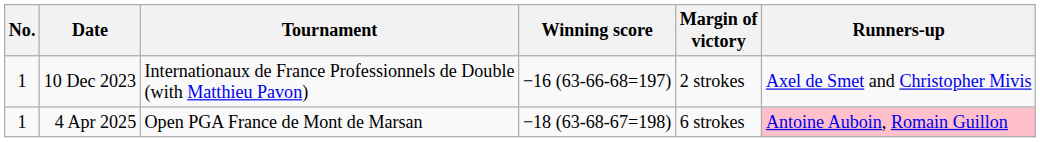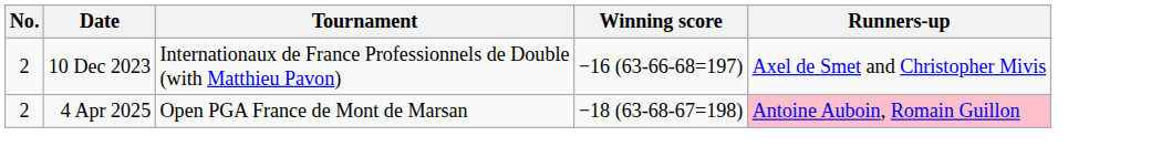- column: Margin of victory | 2 strokes | 6 strokes
10 Dec 2023 | No.: 1 -> 2
4 Apr 2025 | No.: 1 -> 2
